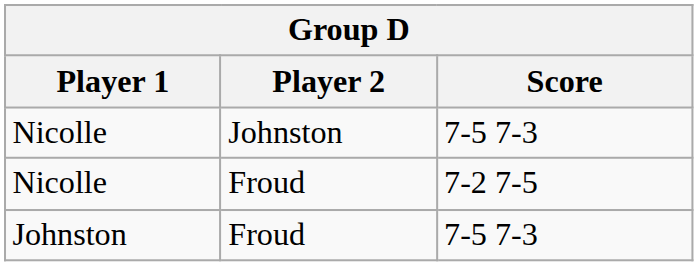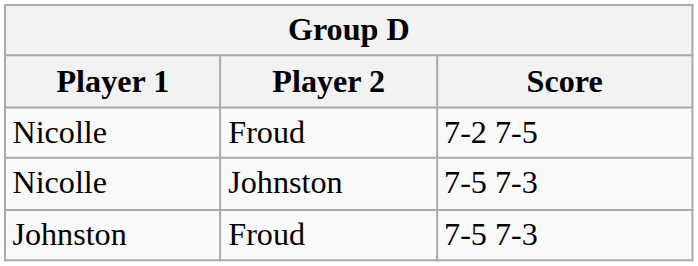rows swapped: Nicolle / Froud <-> Nicolle / Johnston
